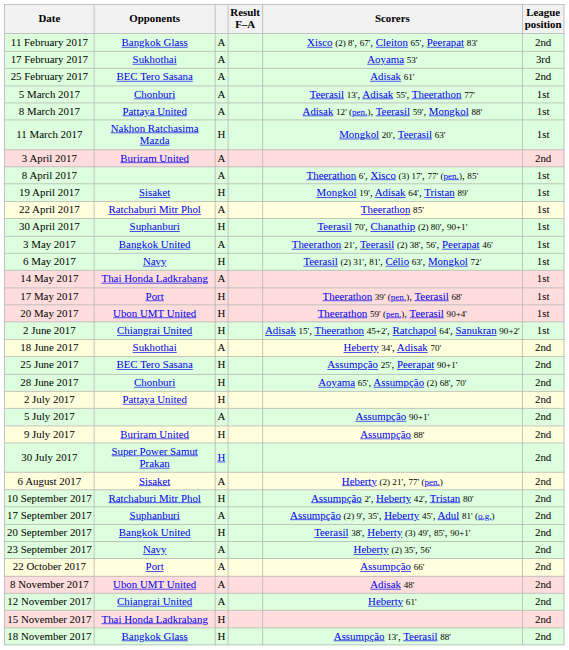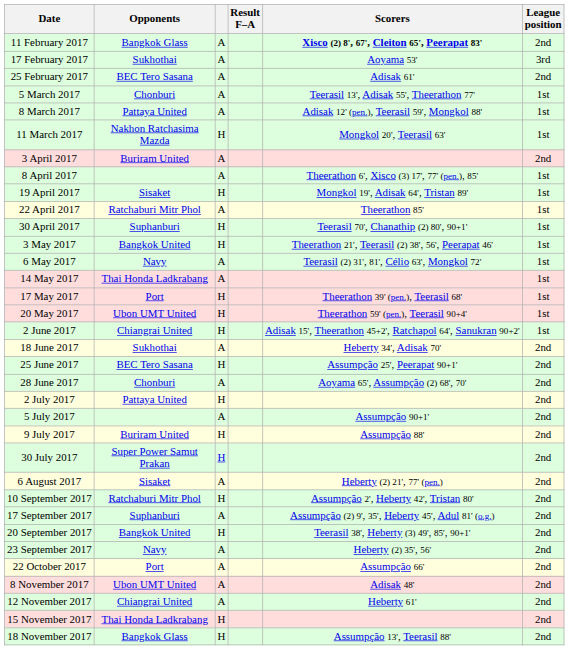11 February 2017 | Scorers: normal -> bold
3 May 2017 | column 3: A -> H
6 May 2017 | column 3: H -> A
28 June 2017 | column 3: H -> A
